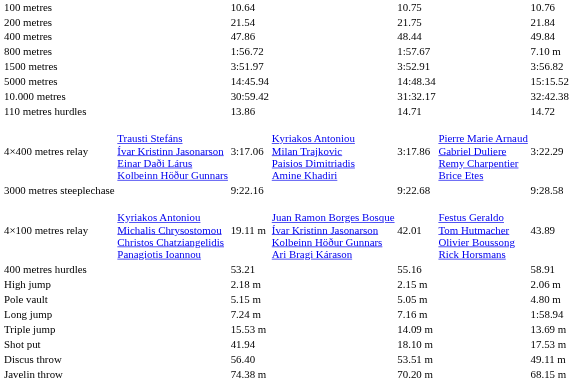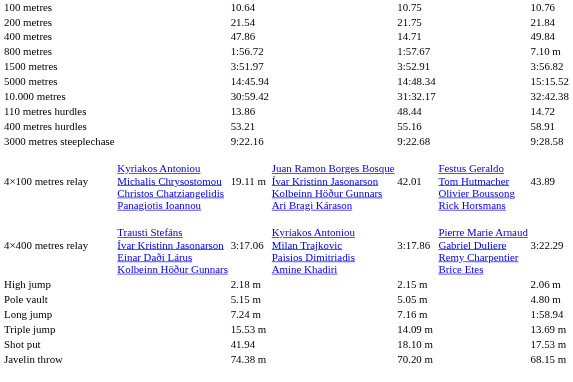400 metres | column 5: 48.44 -> 14.71
110 metres hurdles | column 5: 14.71 -> 48.44
rows swapped: 400 metres hurdles <-> 4×400 metres relay
- row: Discus throw | 56.40 | 53.51 m | 49.11 m
